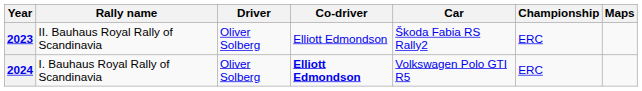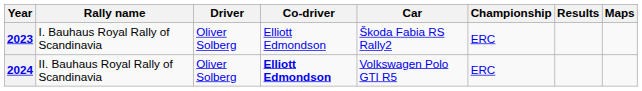+ column: Results
2023 | Rally name: II. Bauhaus Royal Rally of Scandinavia -> I. Bauhaus Royal Rally of Scandinavia
2024 | Rally name: I. Bauhaus Royal Rally of Scandinavia -> II. Bauhaus Royal Rally of Scandinavia
